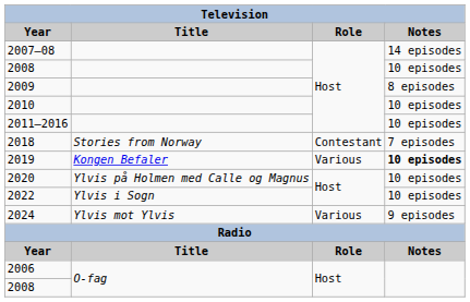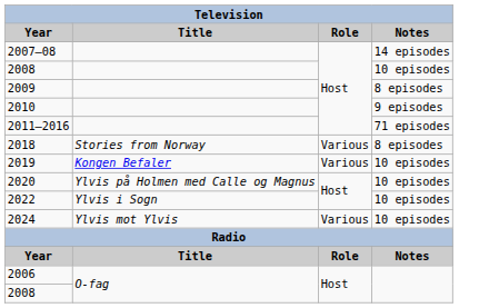2010 | Notes: 10 episodes -> 9 episodes
2011–2016 | Notes: 10 episodes -> 71 episodes
2018 | Role: Contestant -> Various
2018 | Notes: 7 episodes -> 8 episodes
2019 | Notes: bold -> normal
2024 | Notes: 9 episodes -> 10 episodes
